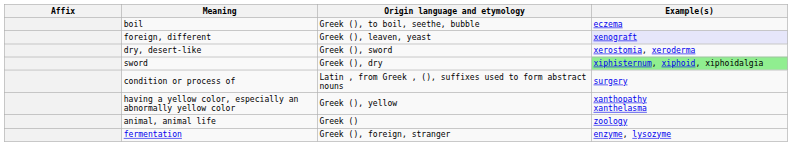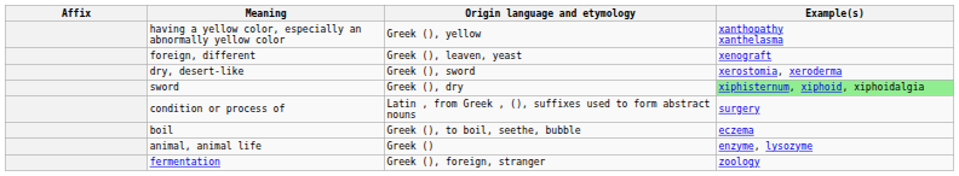rows swapped: having a yellow color, especially an abnormally yellow color <-> boil
foreign, different | Example(s): lavender background -> no background
animal, animal life | Example(s): zoology -> enzyme, lysozyme
fermentation | Example(s): enzyme, lysozyme -> zoology
